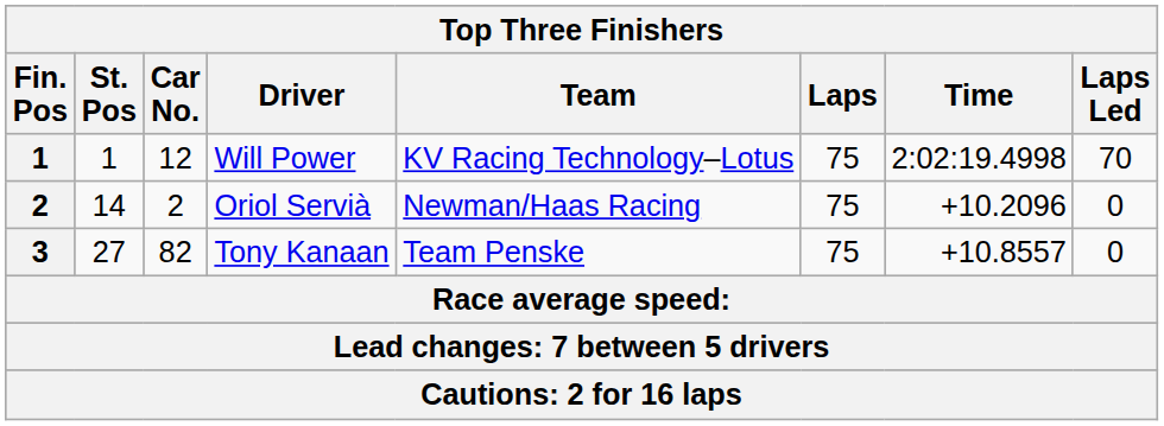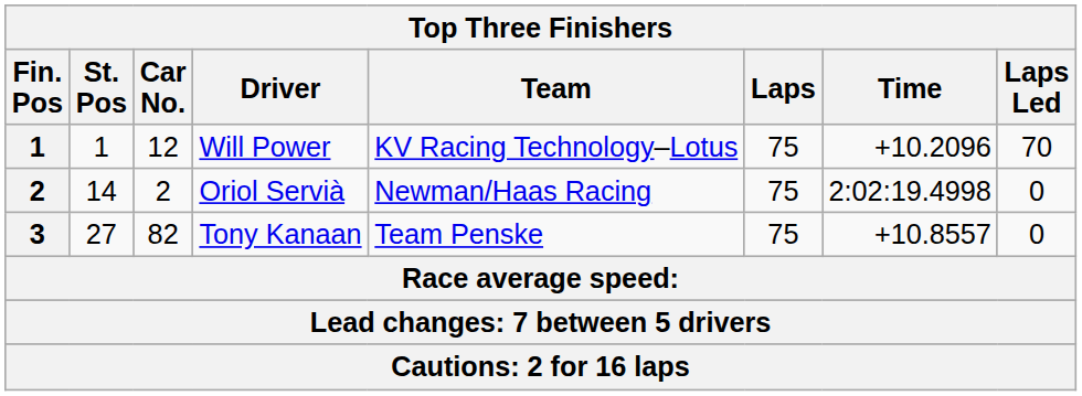Will Power | Time: 2:02:19.4998 -> +10.2096
Oriol Servià | Time: +10.2096 -> 2:02:19.4998
